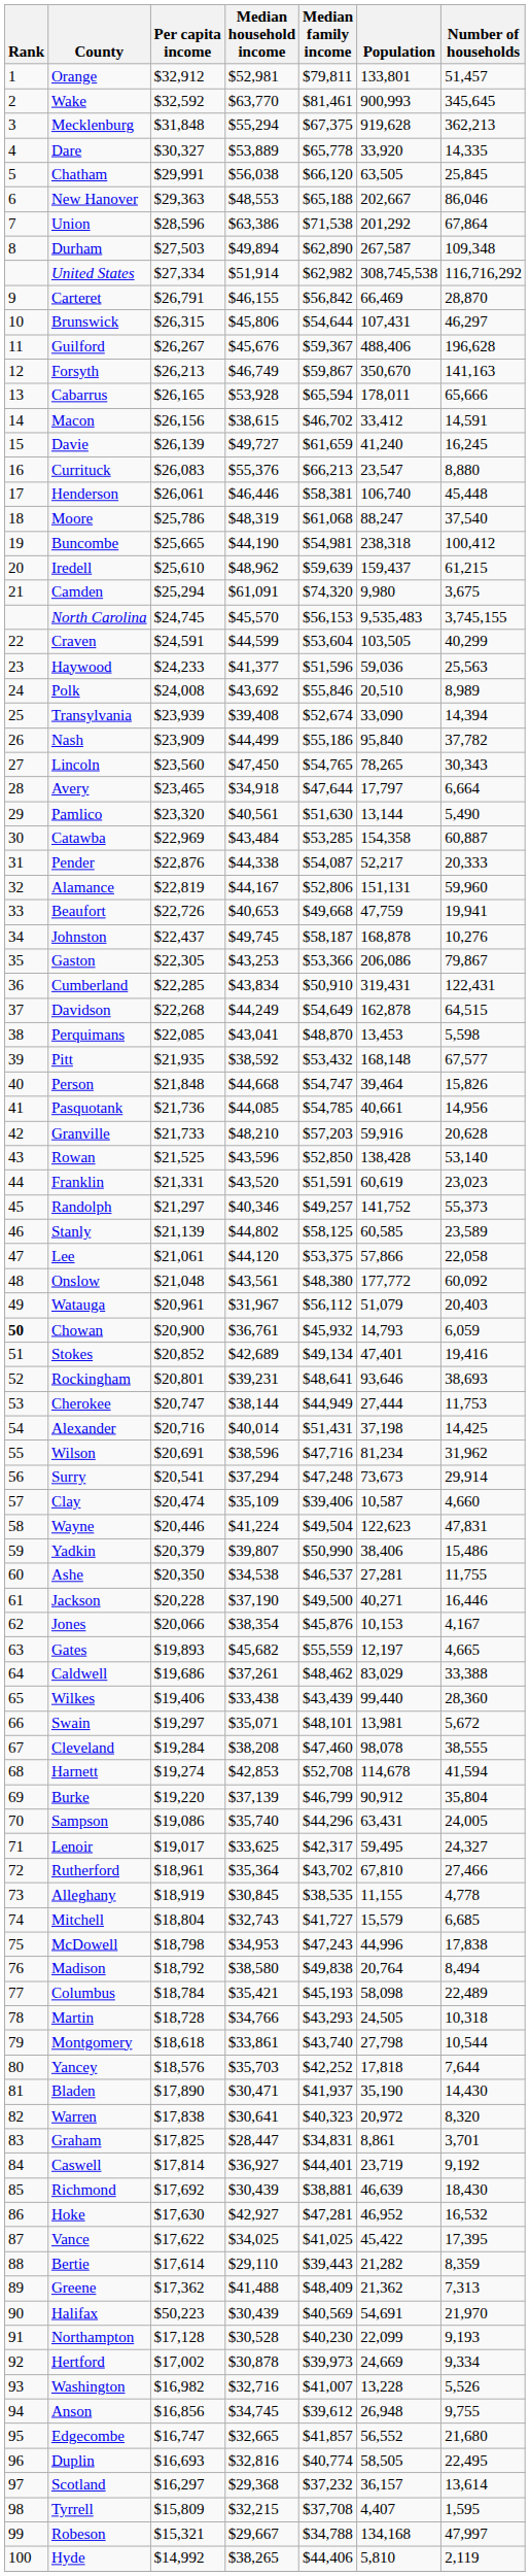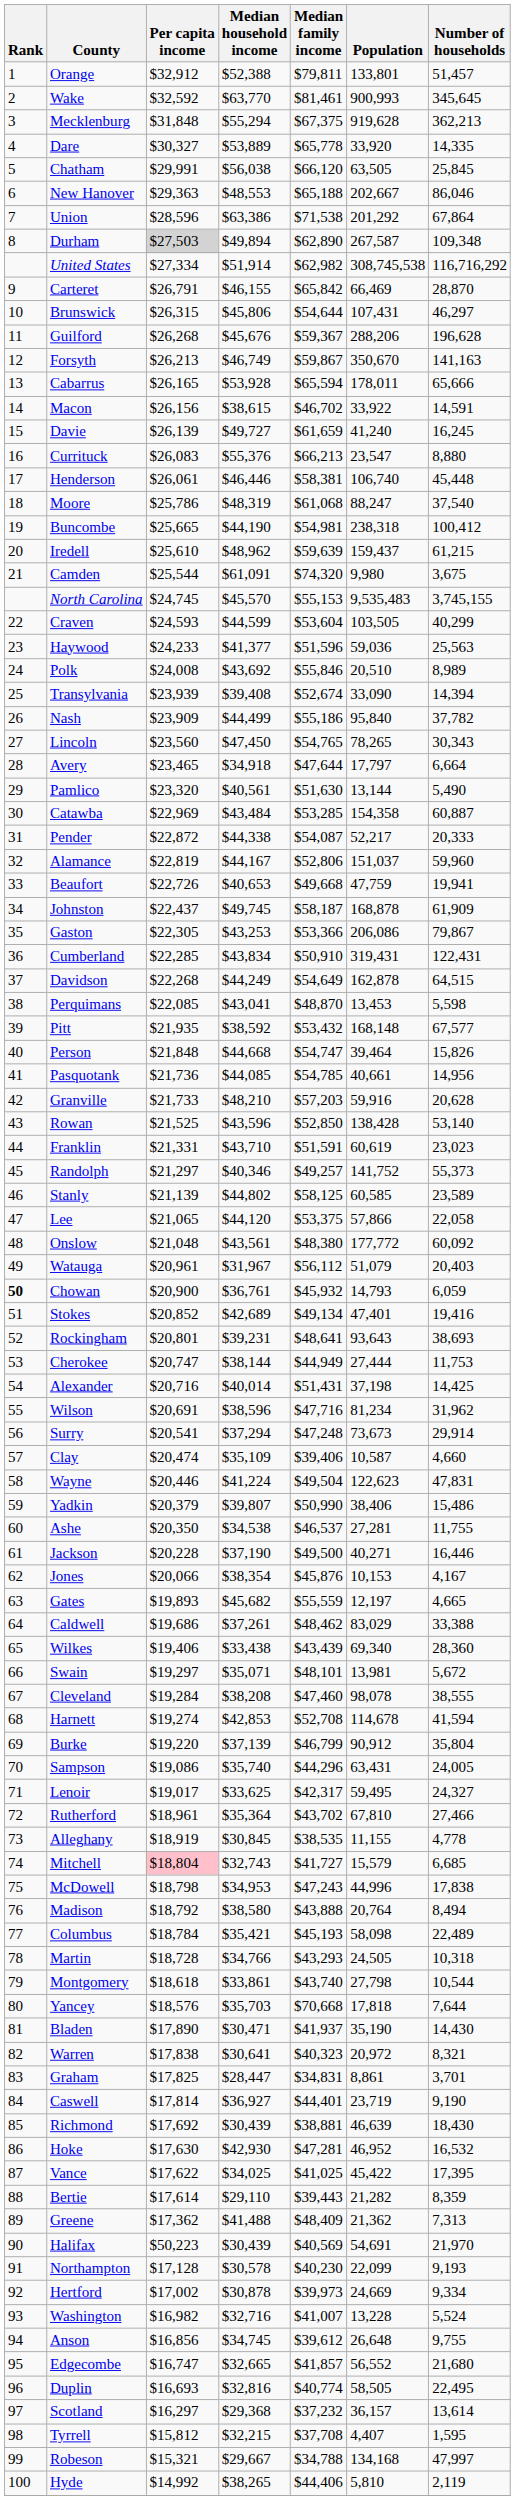Orange | Median household income: $52,981 -> $52,388
Durham | Per capita income: no background -> lightgrey background
Carteret | Median family income: $56,842 -> $65,842
Guilford | Per capita income: $26,267 -> $26,268
Guilford | Population: 488,406 -> 288,206
Macon | Population: 33,412 -> 33,922
Camden | Per capita income: $25,294 -> $25,544
North Carolina | Median family income: $56,153 -> $55,153
Craven | Per capita income: $24,591 -> $24,593
Pender | Per capita income: $22,876 -> $22,872
Alamance | Population: 151,131 -> 151,037
Johnston | Number of households: 10,276 -> 61,909
Franklin | Median household income: $43,520 -> $43,710
Lee | Per capita income: $21,061 -> $21,065
Rockingham | Population: 93,646 -> 93,643
Wilkes | Population: 99,440 -> 69,340
Mitchell | Per capita income: no background -> pink background
Madison | Median family income: $49,838 -> $43,888
Yancey | Median family income: $42,252 -> $70,668
Warren | Number of households: 8,320 -> 8,321
Caswell | Number of households: 9,192 -> 9,190
Hoke | Median household income: $42,927 -> $42,930
Northampton | Median household income: $30,528 -> $30,578
Washington | Number of households: 5,526 -> 5,524
Anson | Population: 26,948 -> 26,648
Tyrrell | Per capita income: $15,809 -> $15,812
